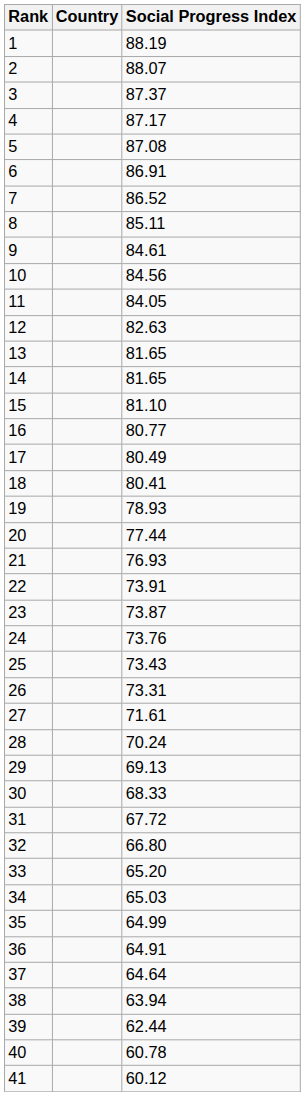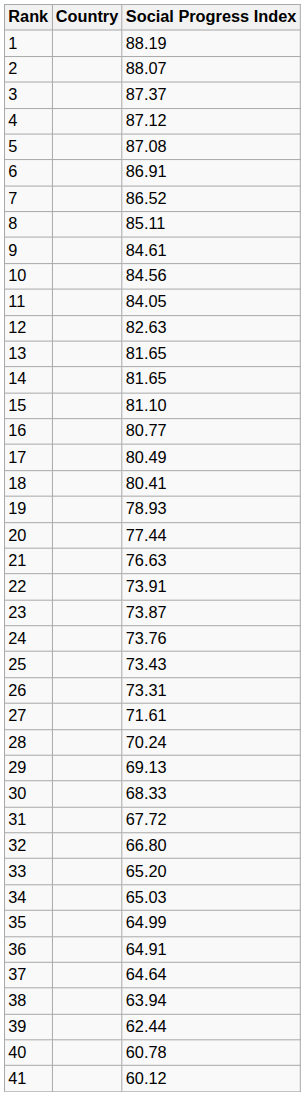4 | Social Progress Index: 87.17 -> 87.12
21 | Social Progress Index: 76.93 -> 76.63
